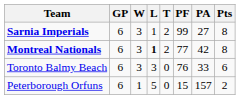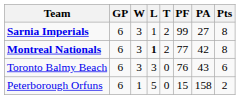Toronto Balmy Beach | PA: 33 -> 43
Peterborough Orfuns | PA: 157 -> 158
